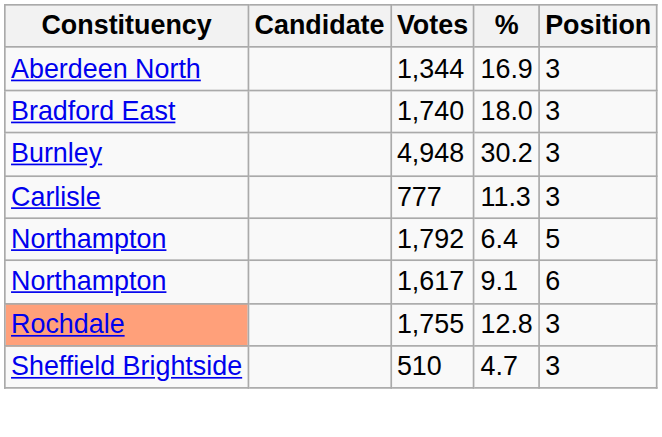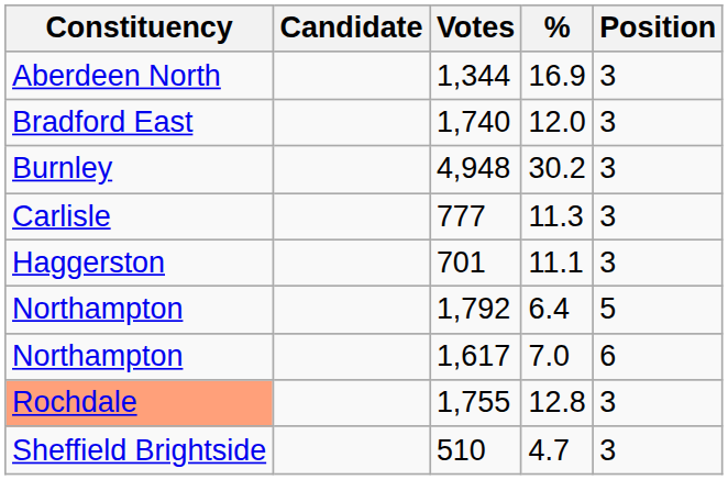1,740 | %: 18.0 -> 12.0
+ row: Haggerston | 701 | 11.1 | 3
1,617 | %: 9.1 -> 7.0
